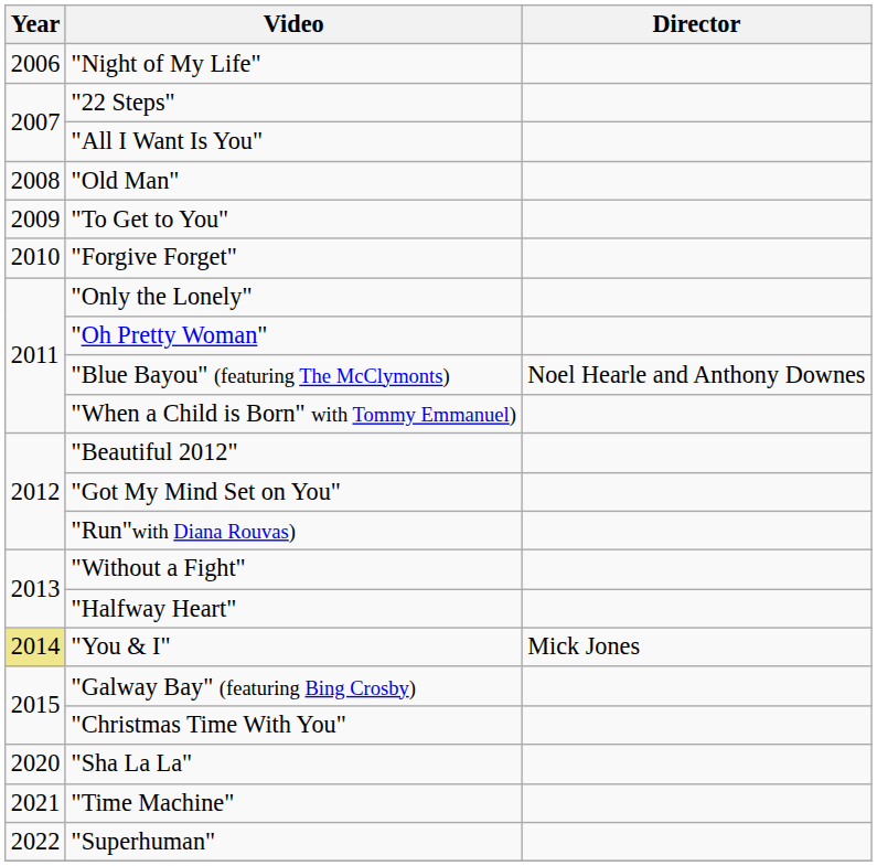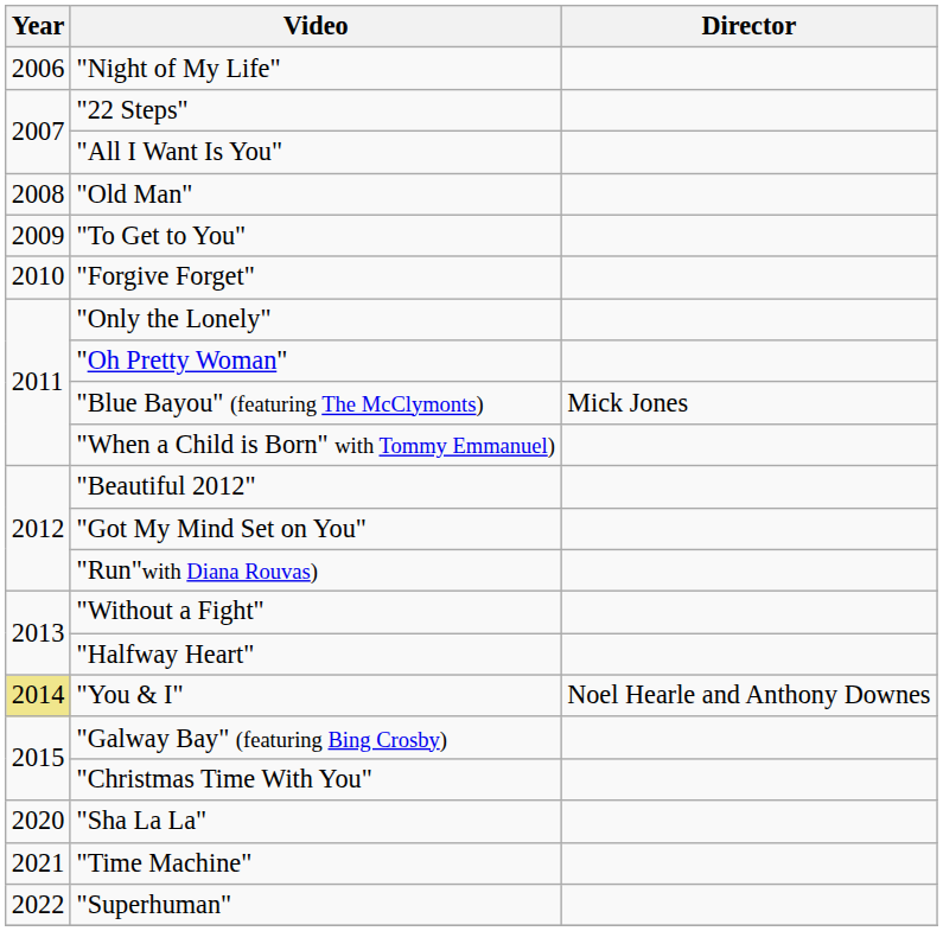"Blue Bayou" (featuring The McClymonts) | Director: Noel Hearle and Anthony Downes -> Mick Jones
"You & I" | Director: Mick Jones -> Noel Hearle and Anthony Downes
